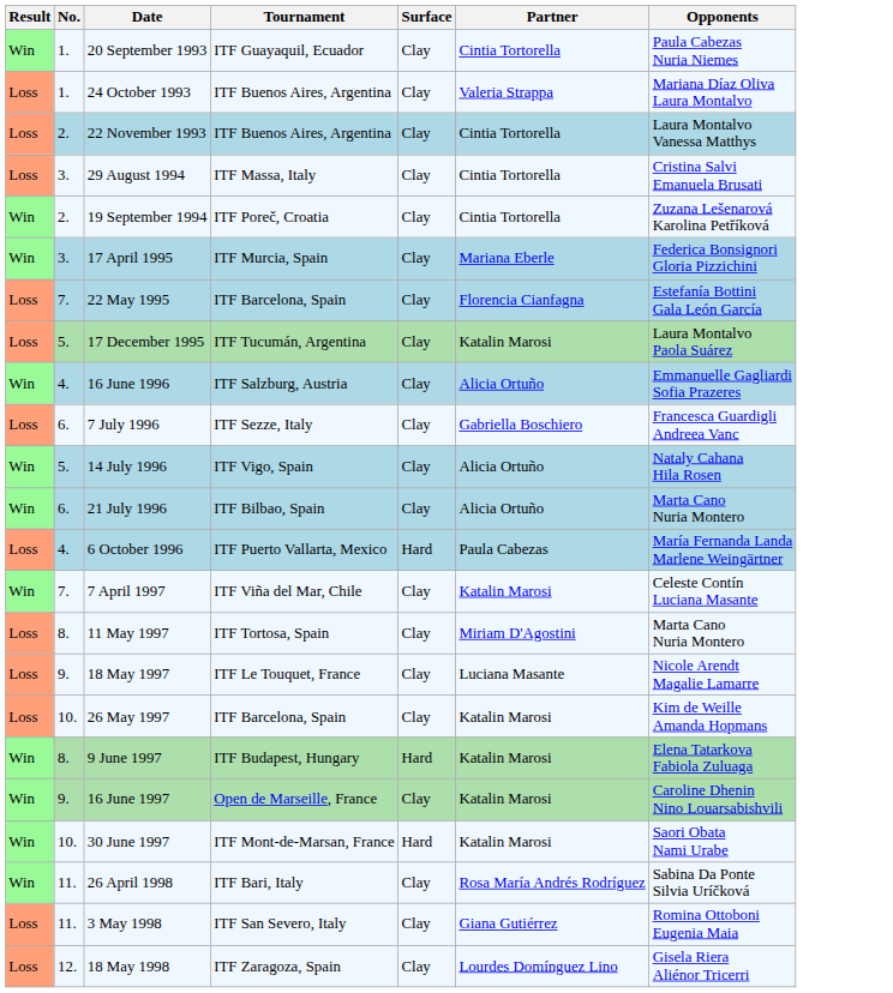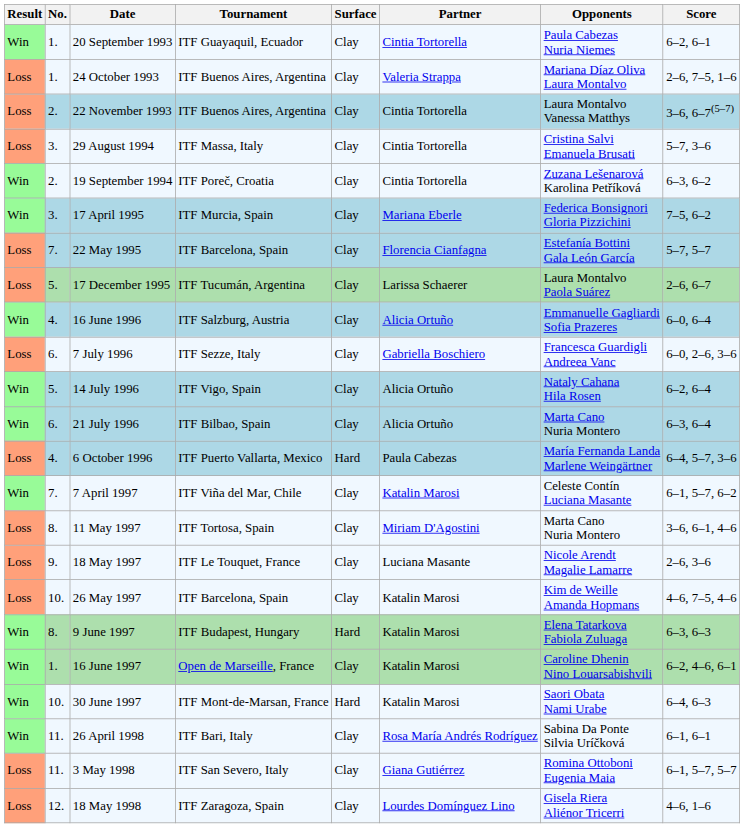+ column: Score | 6–2, 6–1 | 2–6, 7–5, 1–6 | 3–6, 6–7(5–7) | 5–7, 3–6 | 6–3, 6–2 | 7–5, 6–2 | 5–7, 5–7 | 2–6, 6–7 | 6–0, 6–4 | 6–0, 2–6, 3–6 | 6–2, 6–4 | 6–3, 6–4 | 6–4, 5–7, 3–6 | 6–1, 5–7, 6–2 | 3–6, 6–1, 4–6 | 2–6, 3–6 | 4–6, 7–5, 4–6 | 6–3, 6–3 | 6–2, 4–6, 6–1 | 6–4, 6–3 | 6–1, 6–1 | 6–1, 5–7, 5–7 | 4–6, 1–6
17 December 1995 | Partner: Katalin Marosi -> Larissa Schaerer
16 June 1997 | No.: 9. -> 1.
